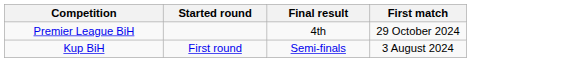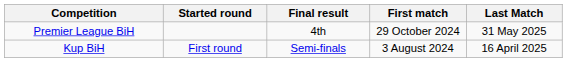+ column: Last Match | 31 May 2025 | 16 April 2025
